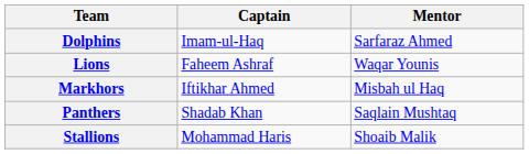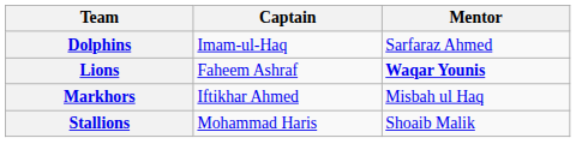Lions | Mentor: normal -> bold
- row: Panthers | Shadab Khan | Saqlain Mushtaq
